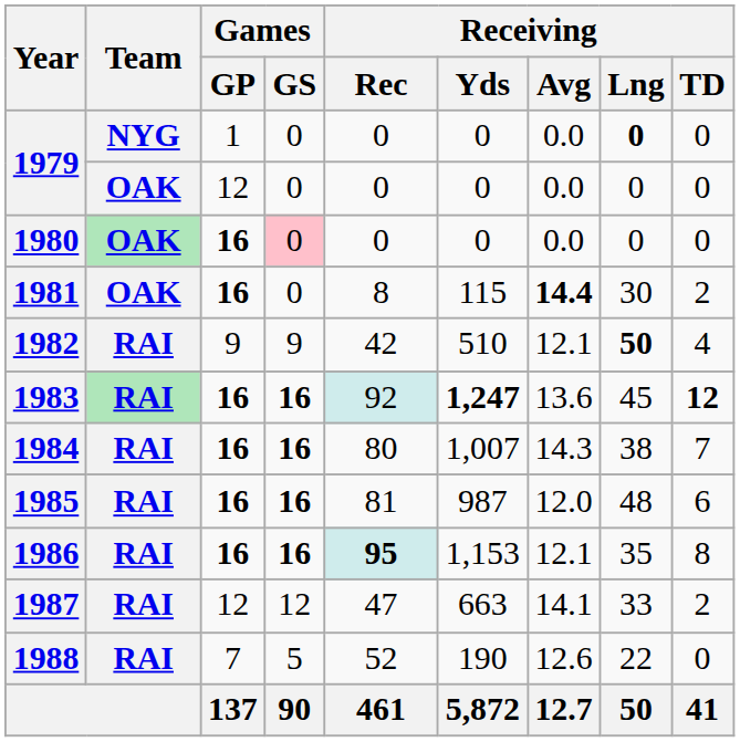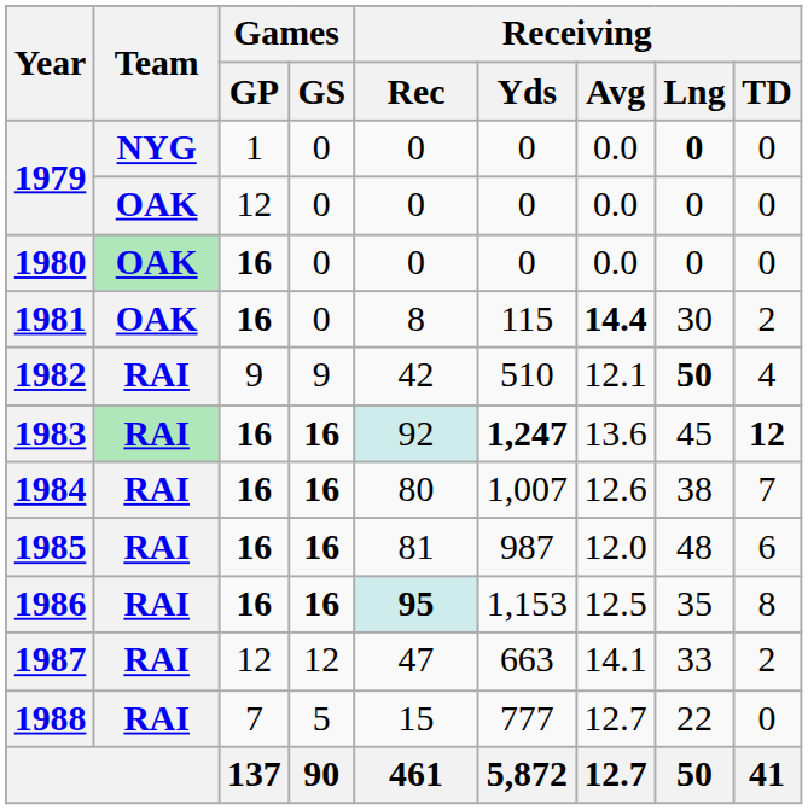1980 | Games / GS: pink background -> no background
1984 | Receiving / Avg: 14.3 -> 12.6
1986 | Receiving / Avg: 12.1 -> 12.5
1988 | Receiving / Rec: 52 -> 15
1988 | Receiving / Yds: 190 -> 777
1988 | Receiving / Avg: 12.6 -> 12.7
